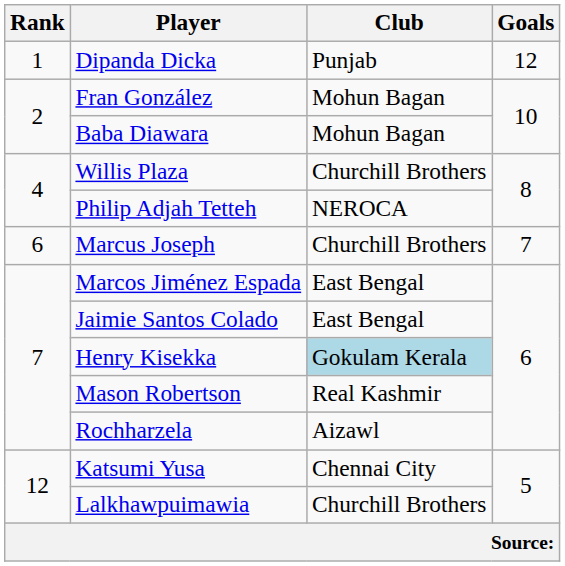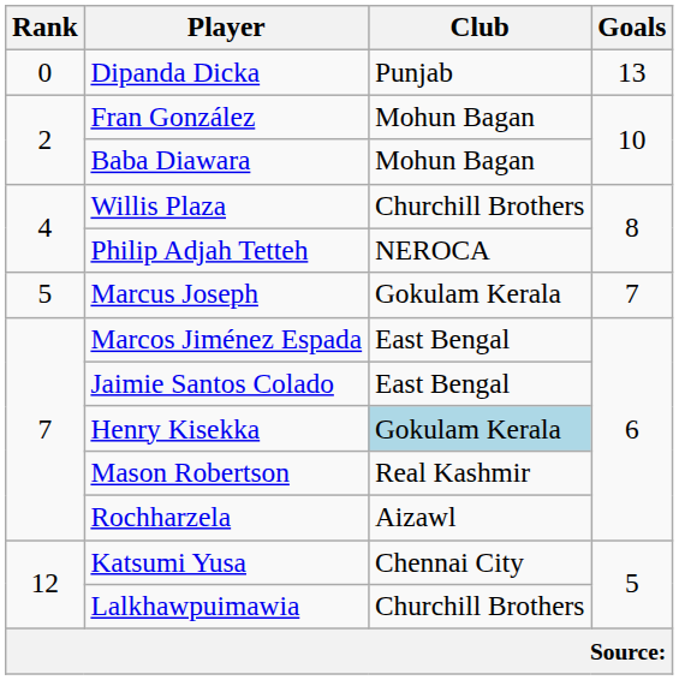Dipanda Dicka | Rank: 1 -> 0
Dipanda Dicka | Goals: 12 -> 13
Marcus Joseph | Rank: 6 -> 5
Marcus Joseph | Club: Churchill Brothers -> Gokulam Kerala
